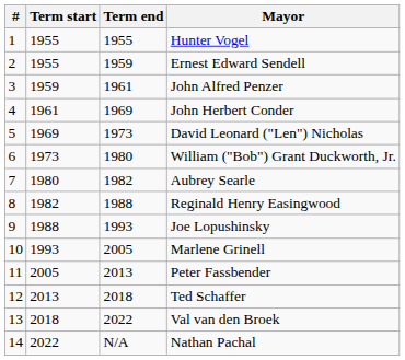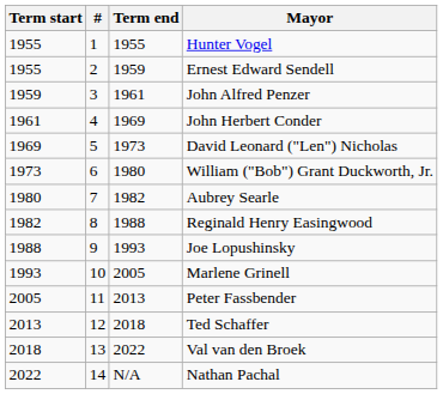columns swapped: # <-> Term start
